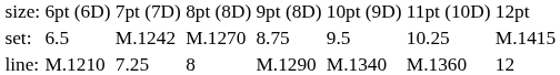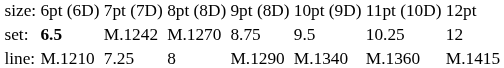set: | column 2: normal -> bold
set: | column 8: M.1415 -> 12
line: | column 8: 12 -> M.1415
